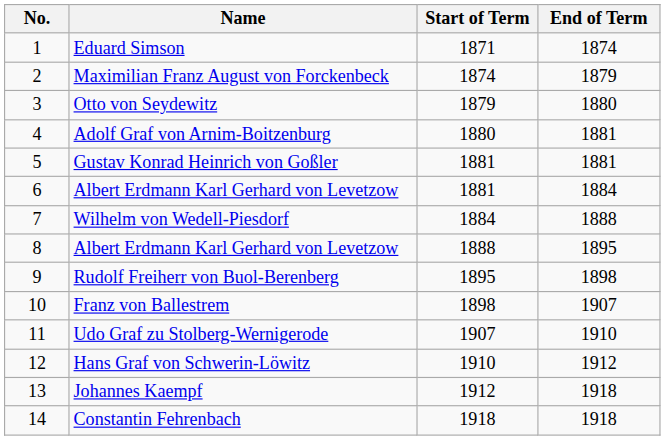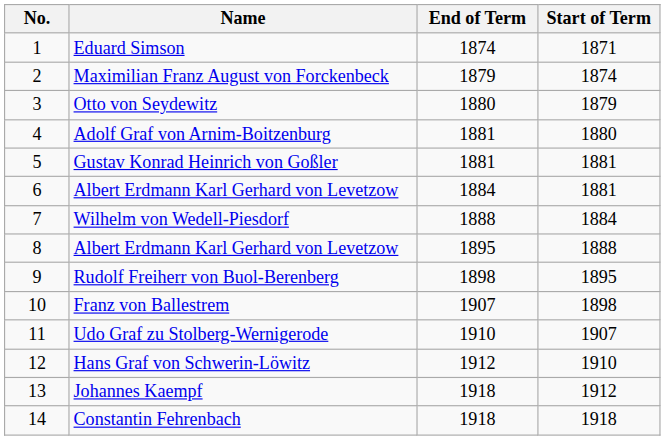columns swapped: Start of Term <-> End of Term
